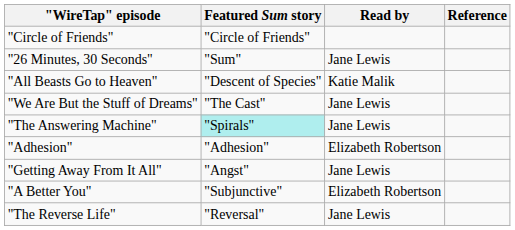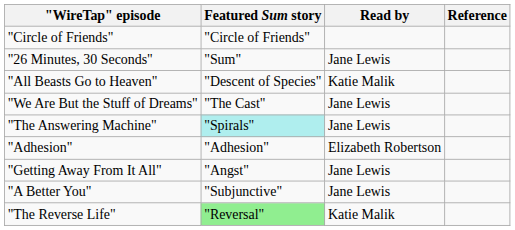"A Better You" | Read by: Elizabeth Robertson -> Jane Lewis
"The Reverse Life" | Featured Sum story: no background -> lightgreen background
"The Reverse Life" | Read by: Jane Lewis -> Katie Malik
